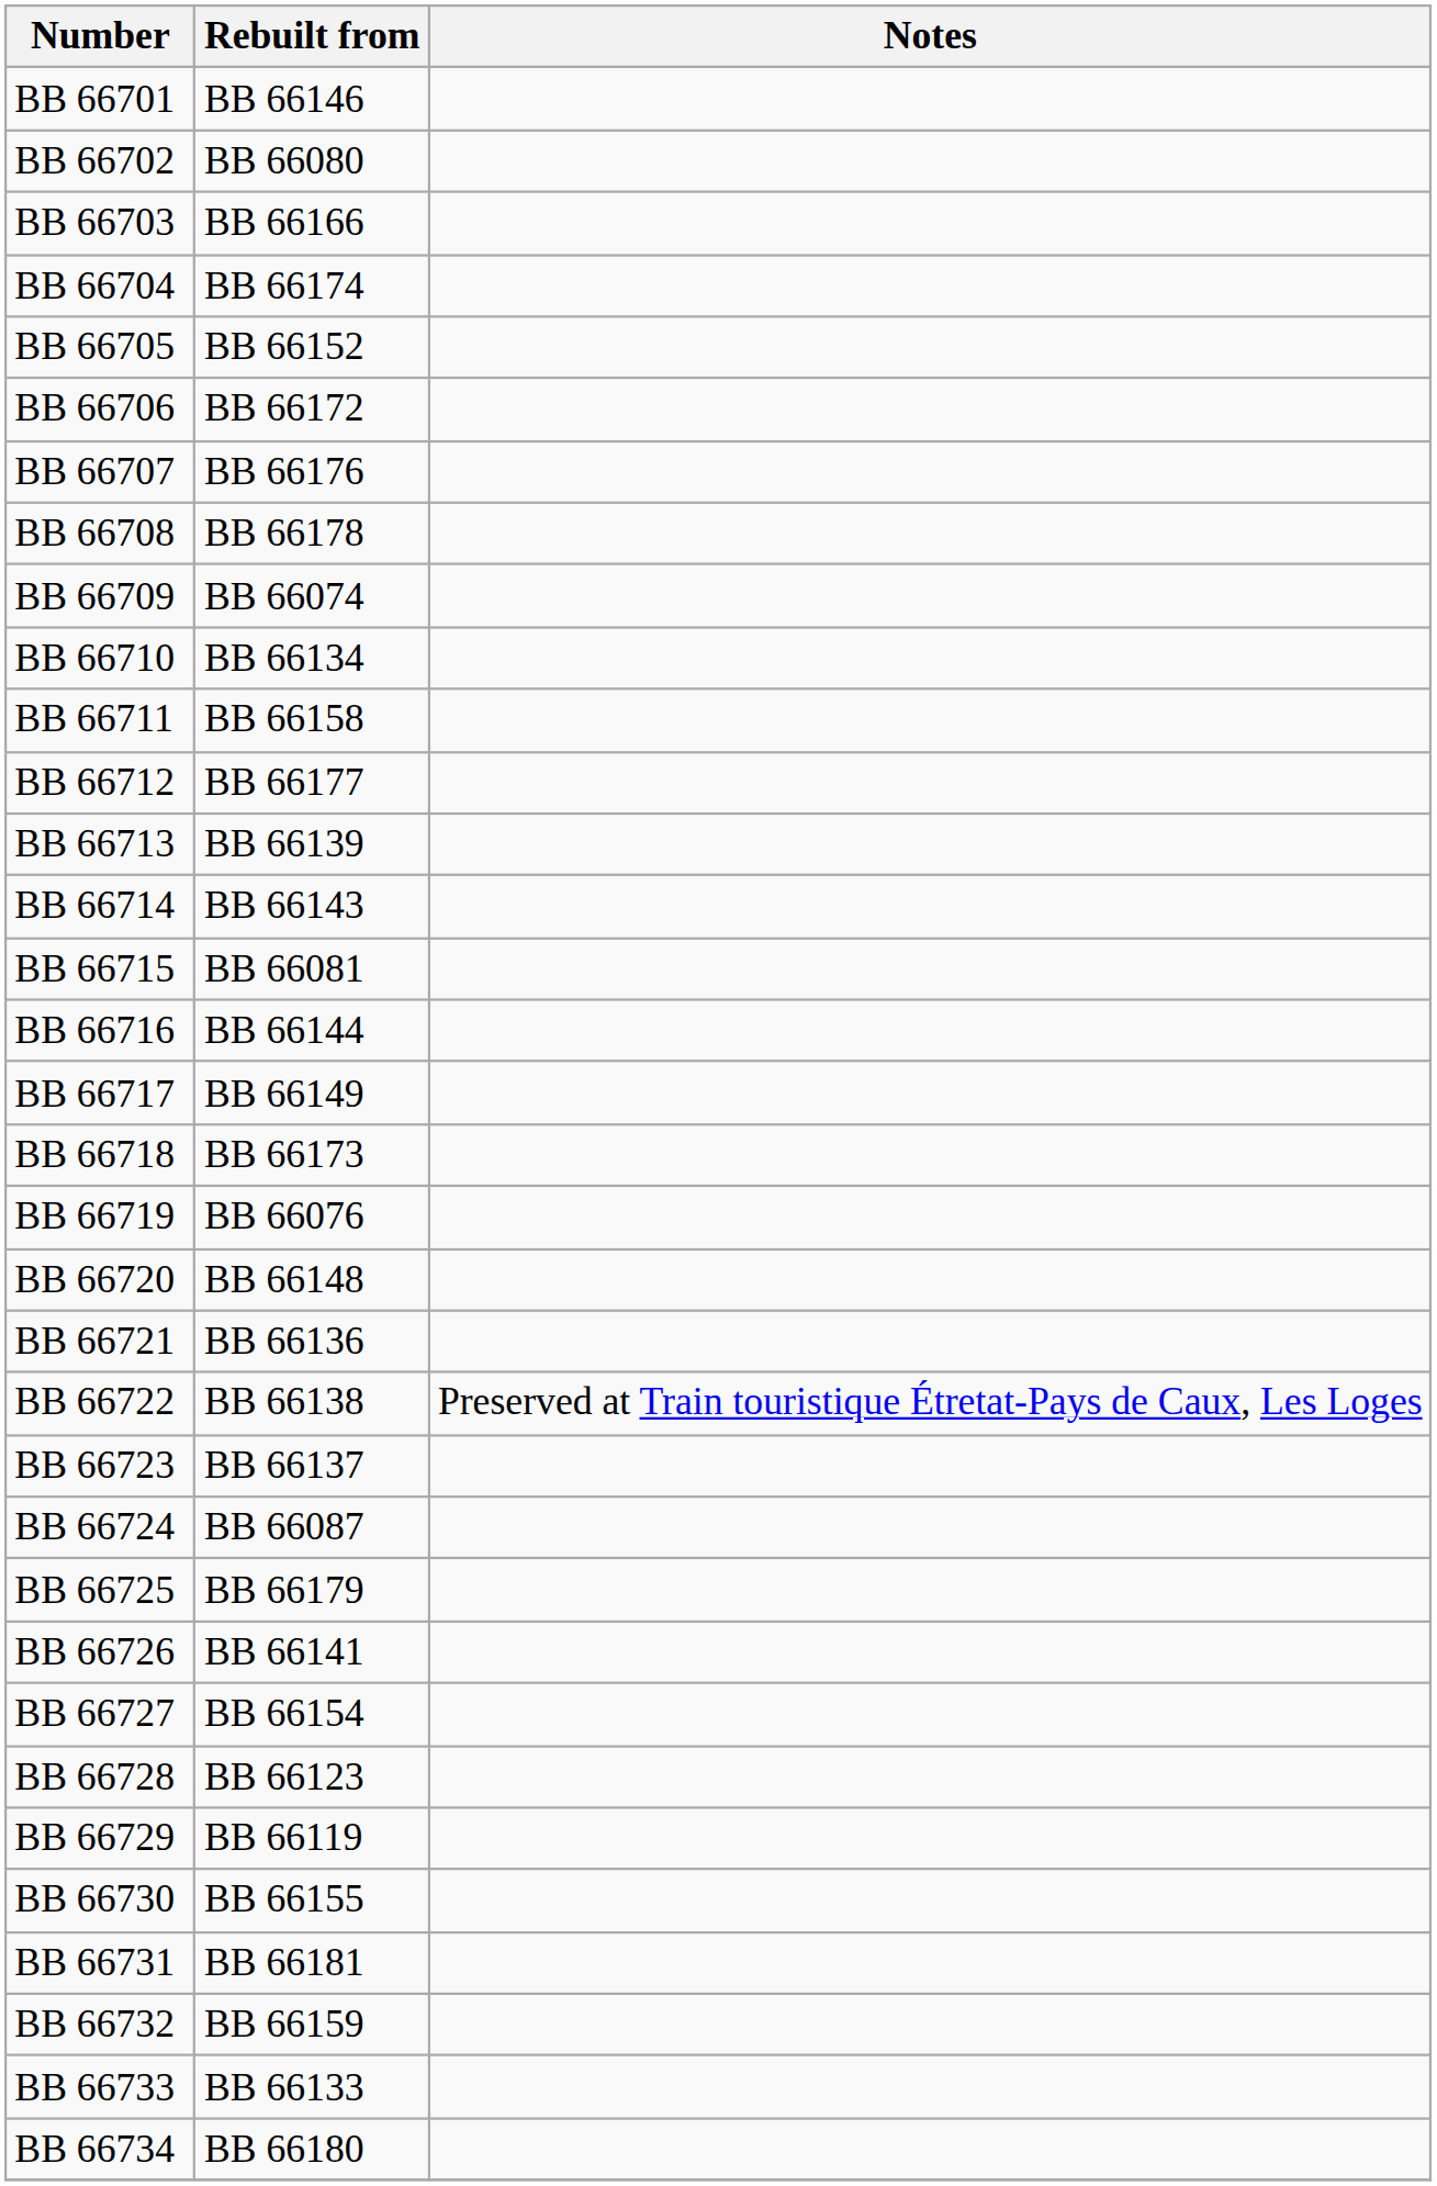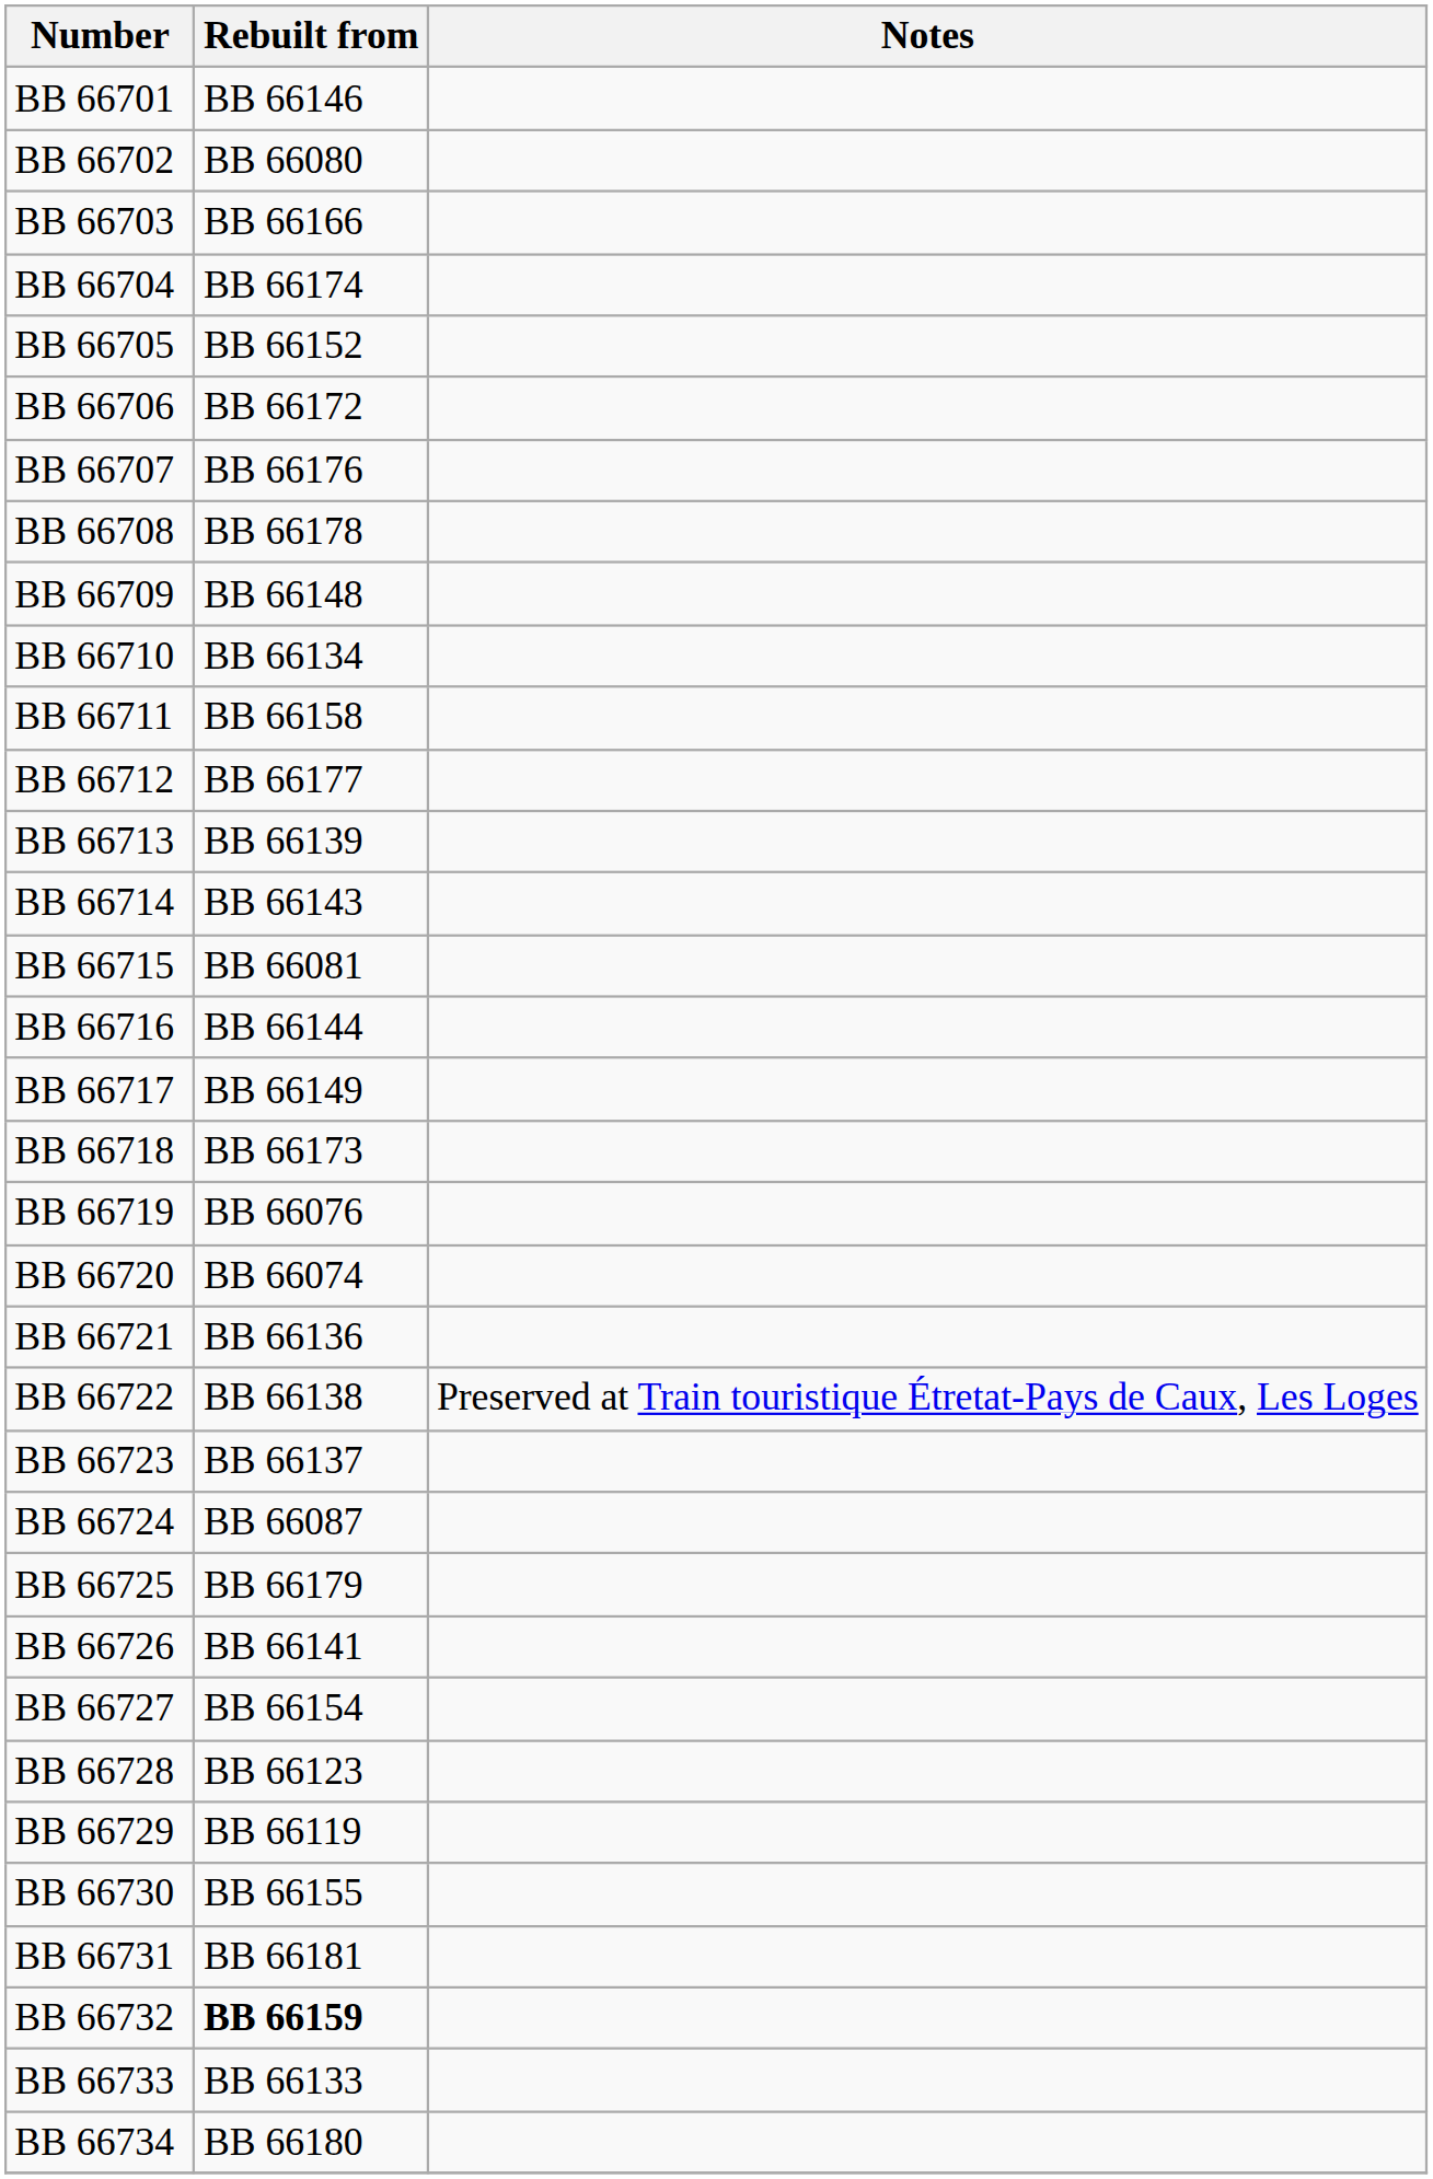BB 66709 | Rebuilt from: BB 66074 -> BB 66148
BB 66720 | Rebuilt from: BB 66148 -> BB 66074
BB 66732 | Rebuilt from: normal -> bold
